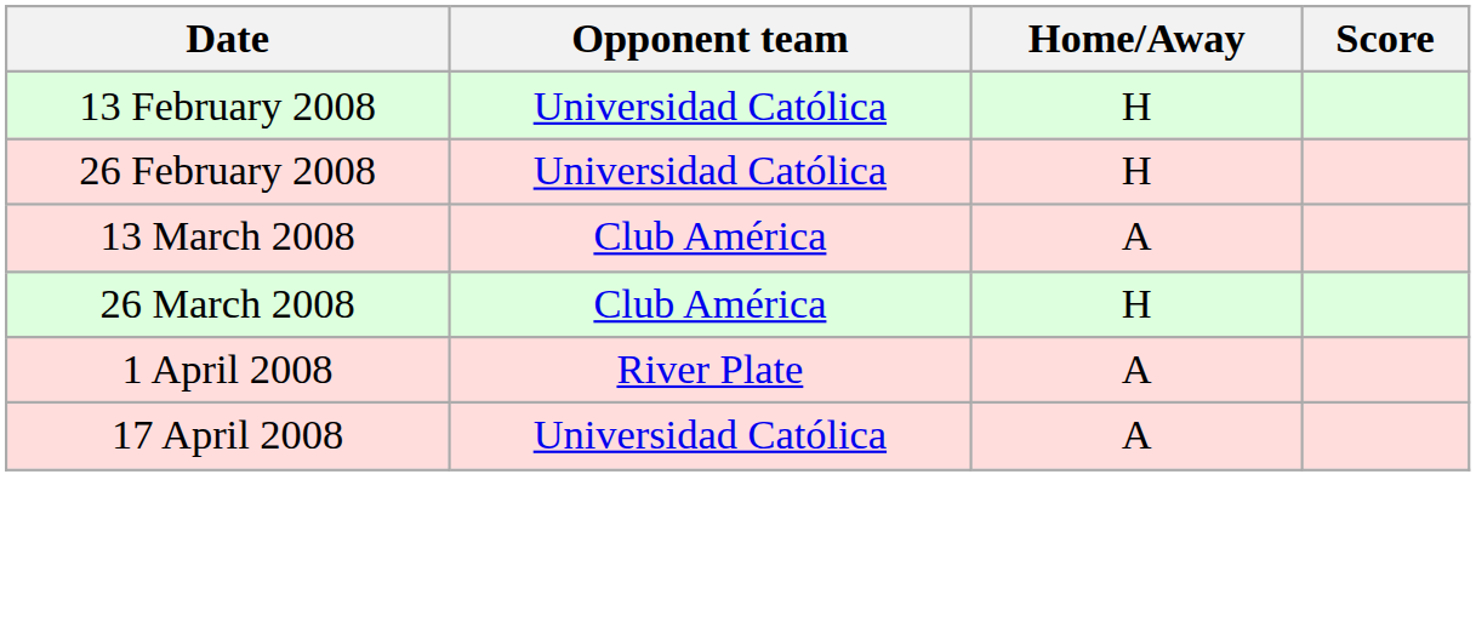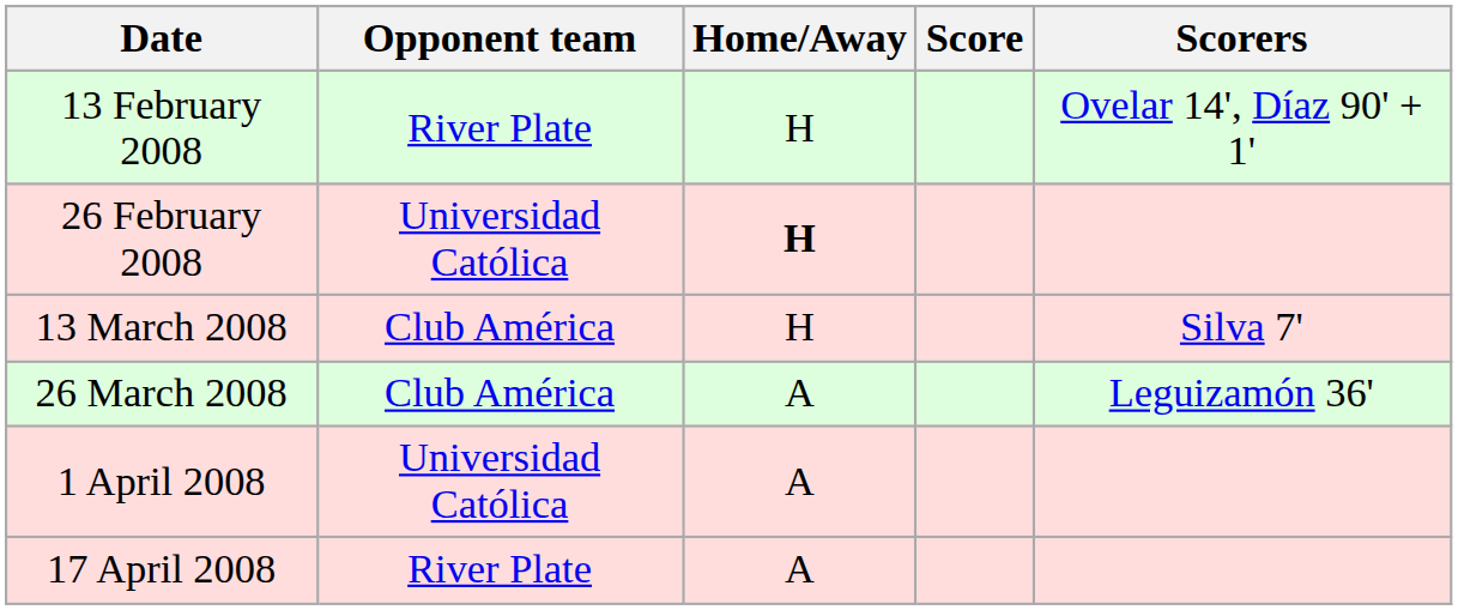+ column: Scorers | Ovelar 14', Díaz 90' + 1' | Silva 7' | Leguizamón 36'
13 February 2008 | Opponent team: Universidad Católica -> River Plate
26 February 2008 | Home/Away: normal -> bold
13 March 2008 | Home/Away: A -> H
26 March 2008 | Home/Away: H -> A
1 April 2008 | Opponent team: River Plate -> Universidad Católica
17 April 2008 | Opponent team: Universidad Católica -> River Plate
